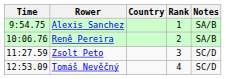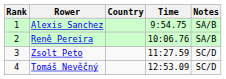columns swapped: Rank <-> Time
